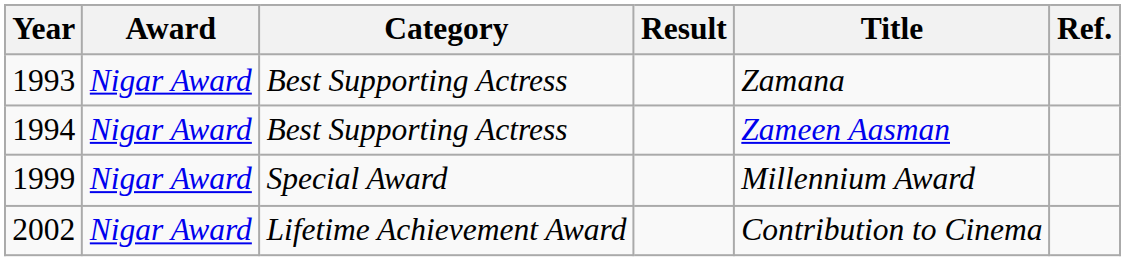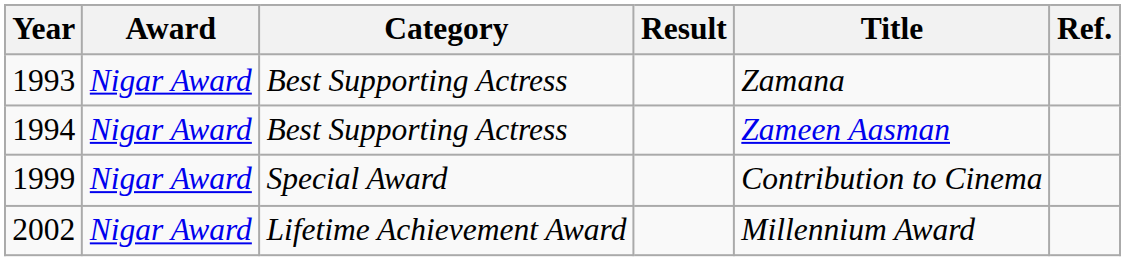1999 | Title: Millennium Award -> Contribution to Cinema
2002 | Title: Contribution to Cinema -> Millennium Award
